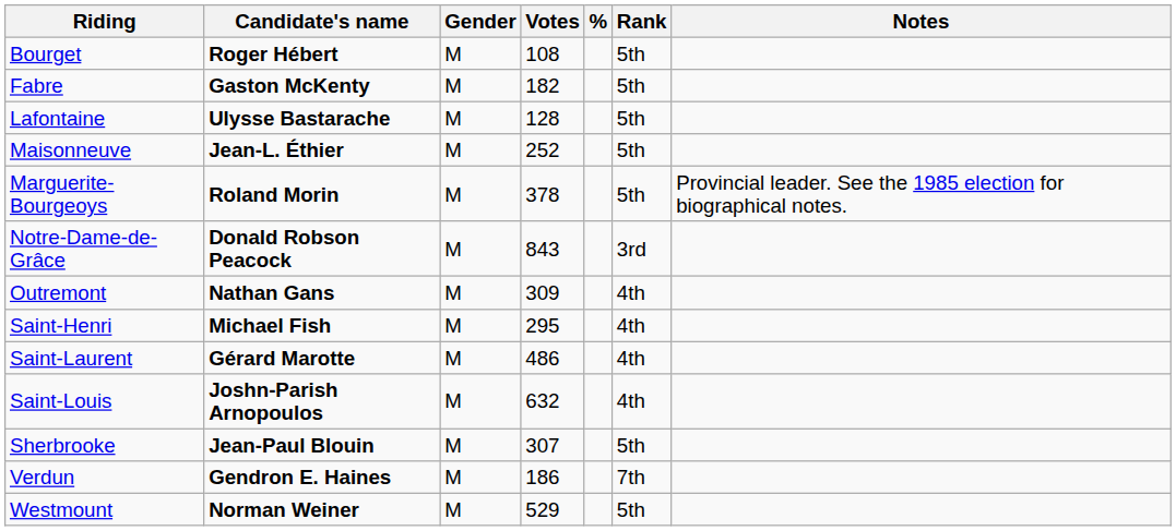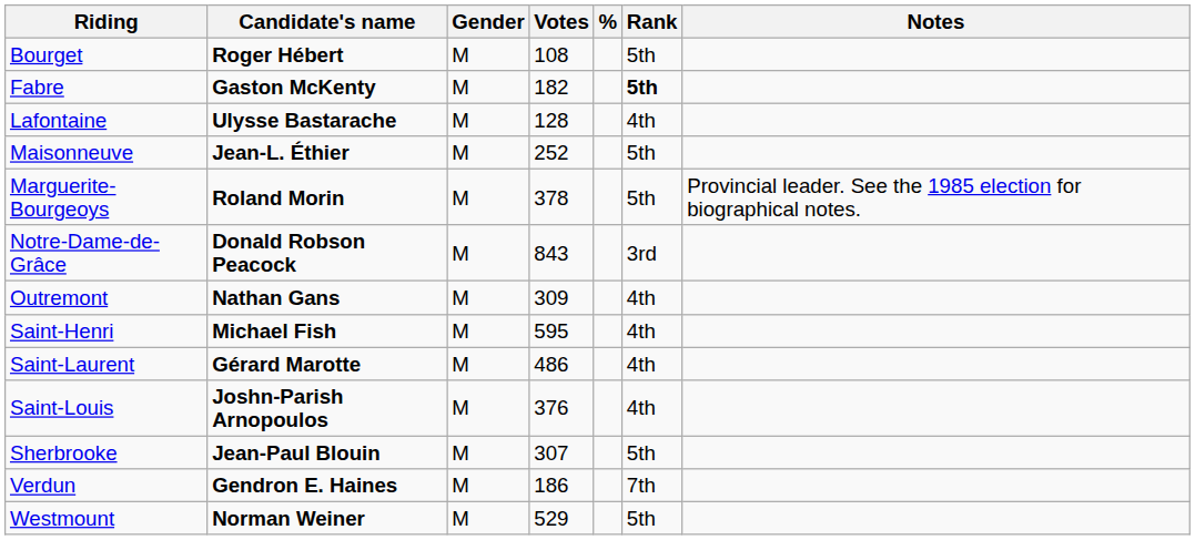Fabre | Rank: normal -> bold
Lafontaine | Rank: 5th -> 4th
Saint-Henri | Votes: 295 -> 595
Saint-Louis | Votes: 632 -> 376
